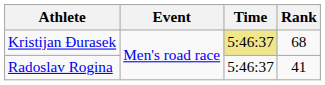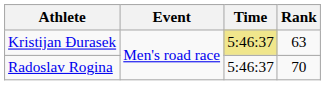Kristijan Đurasek | Rank: 68 -> 63
Radoslav Rogina | Rank: 41 -> 70
